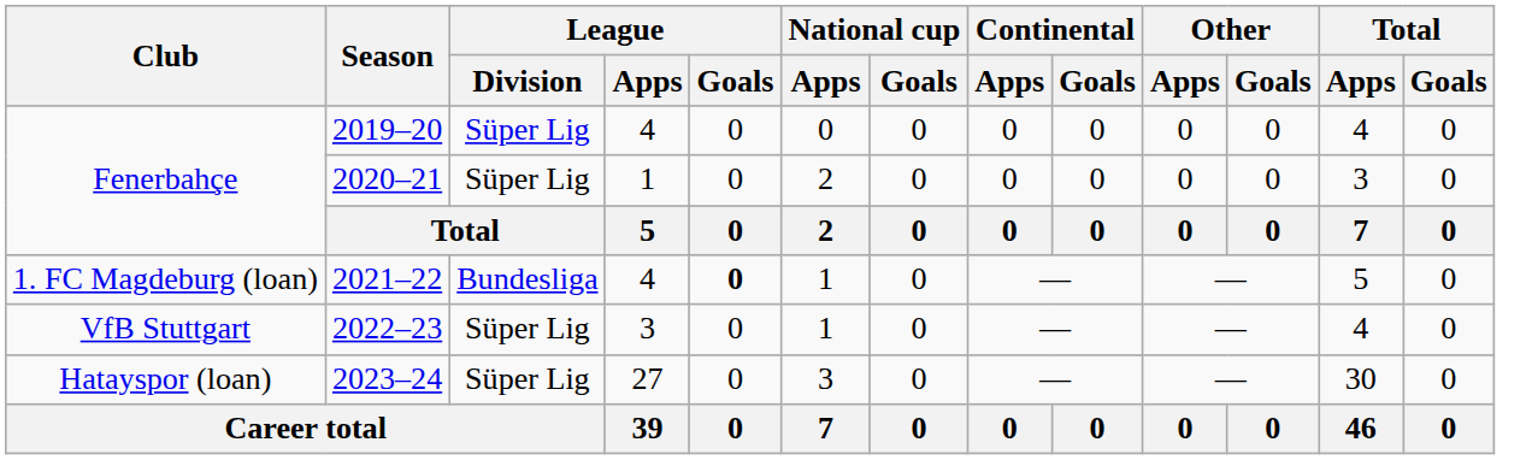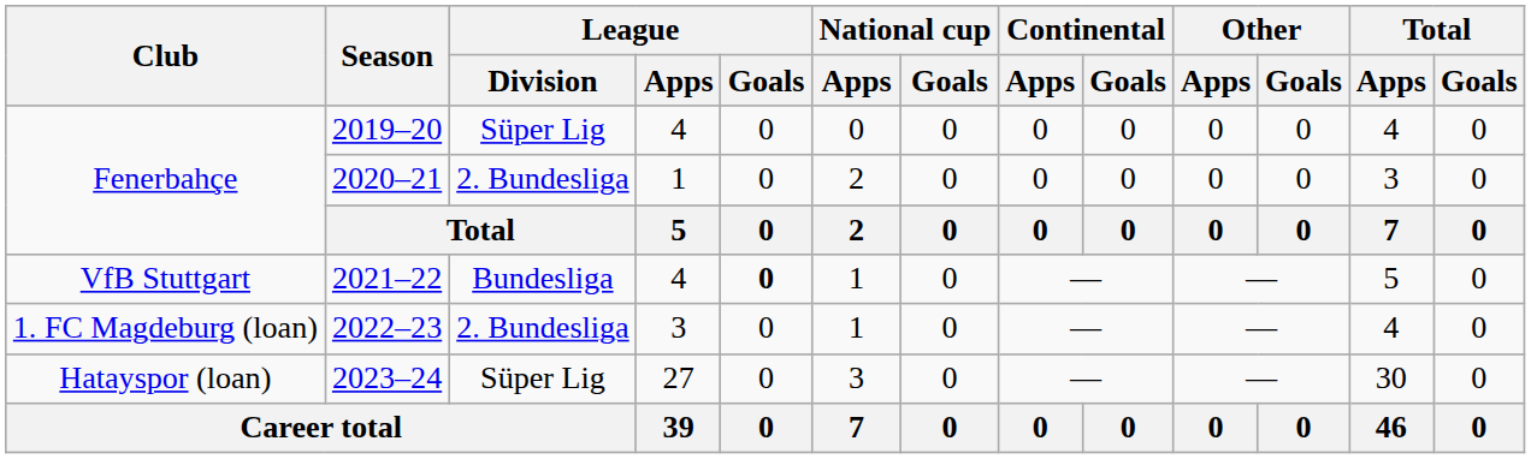2020–21 | League / Division: Süper Lig -> 2. Bundesliga
2021–22 | Club: 1. FC Magdeburg (loan) -> VfB Stuttgart
2022–23 | Club: VfB Stuttgart -> 1. FC Magdeburg (loan)
2022–23 | League / Division: Süper Lig -> 2. Bundesliga
